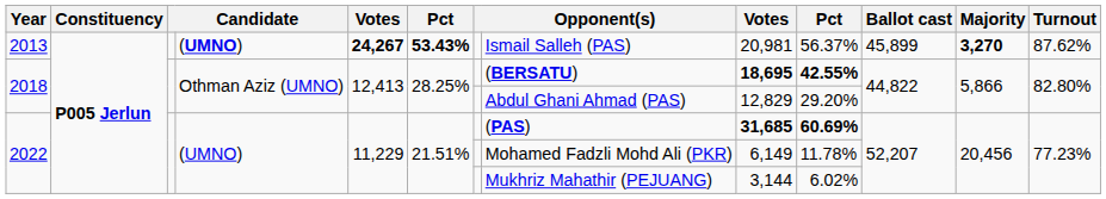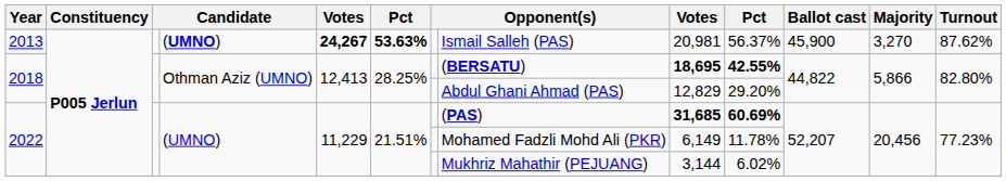2013 | column 6: 53.43% -> 53.63%
2013 | Ballot cast: 45,899 -> 45,900
2013 | Majority: bold -> normal
